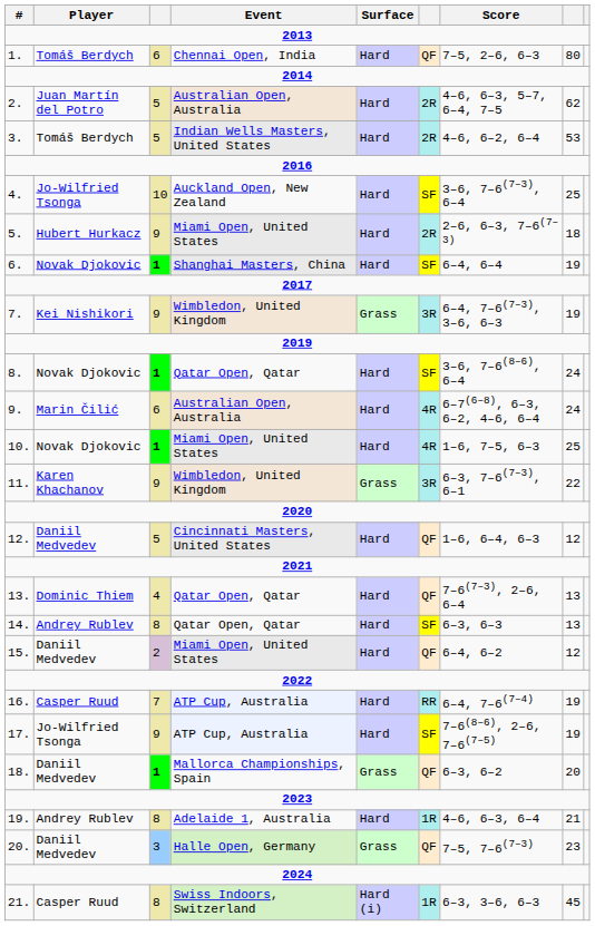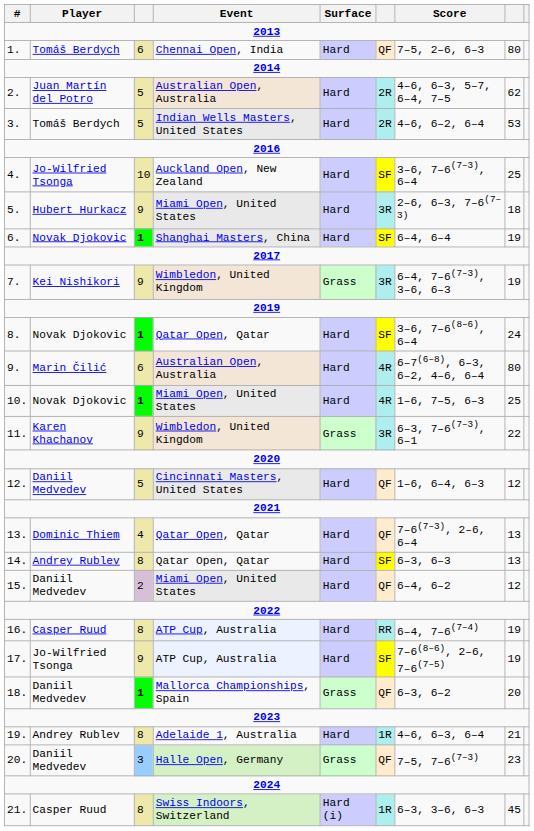5. | column 6: 2R -> 3R
9. | column 8: 24 -> 80
16. | column 3: 7 -> 8
